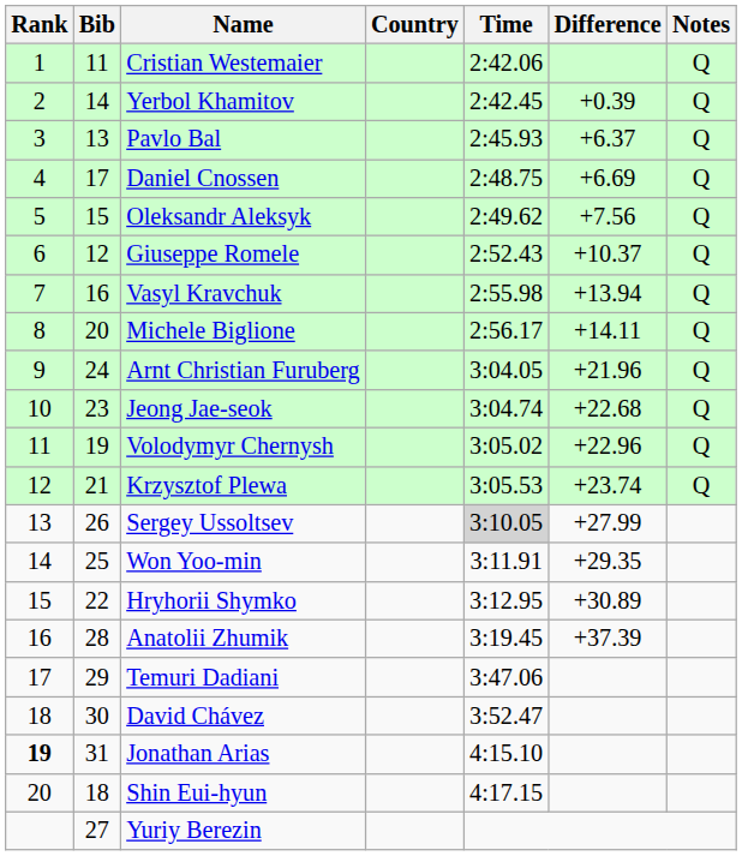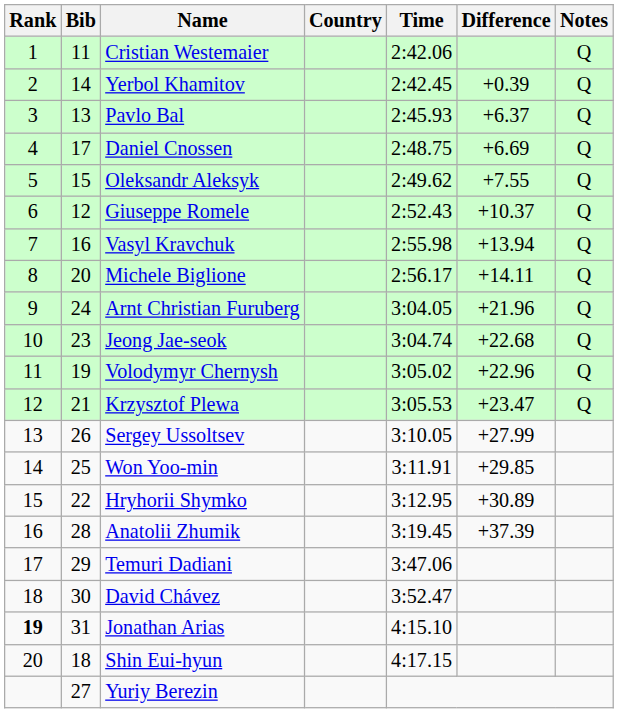Oleksandr Aleksyk | Difference: +7.56 -> +7.55
Krzysztof Plewa | Difference: +23.74 -> +23.47
Sergey Ussoltsev | Time: lightgrey background -> no background
Won Yoo-min | Difference: +29.35 -> +29.85
